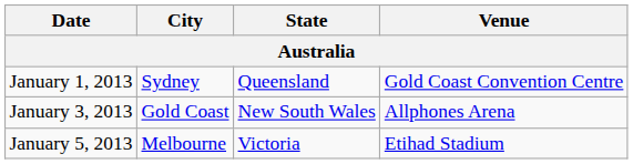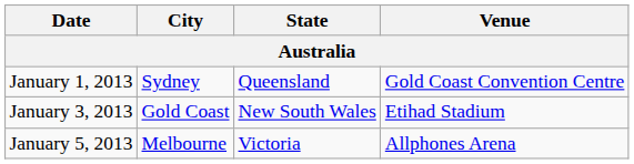January 3, 2013 | Venue: Allphones Arena -> Etihad Stadium
January 5, 2013 | Venue: Etihad Stadium -> Allphones Arena
